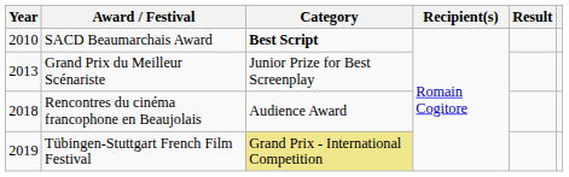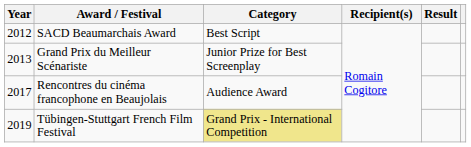SACD Beaumarchais Award | Year: 2010 -> 2012
SACD Beaumarchais Award | Category: bold -> normal
Rencontres du cinéma francophone en Beaujolais | Year: 2018 -> 2017
